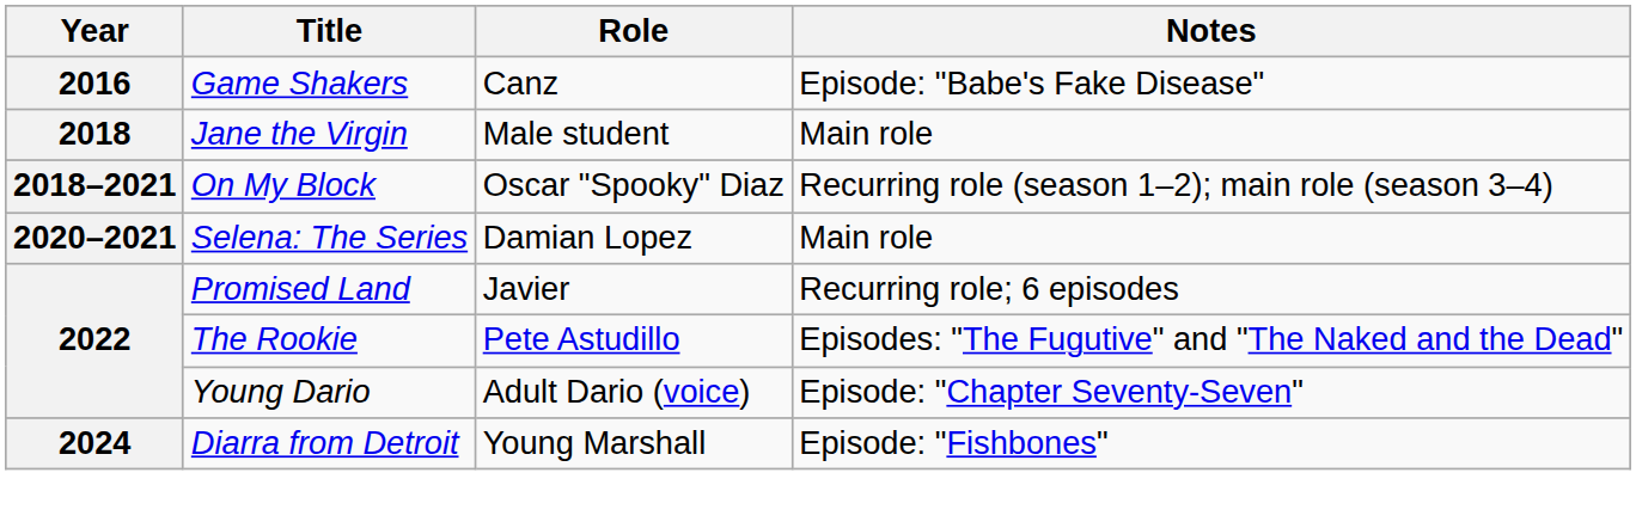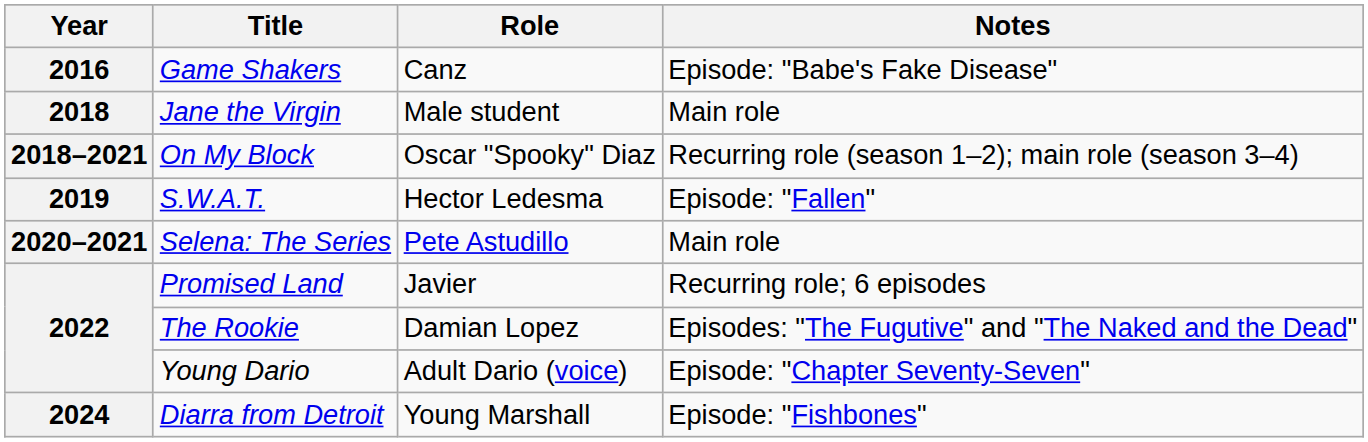+ row: 2019 | S.W.A.T. | Hector Ledesma | Episode: "Fallen"
Selena: The Series | Role: Damian Lopez -> Pete Astudillo
The Rookie | Role: Pete Astudillo -> Damian Lopez
